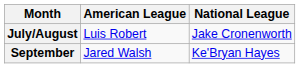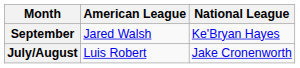rows swapped: July/August <-> September
